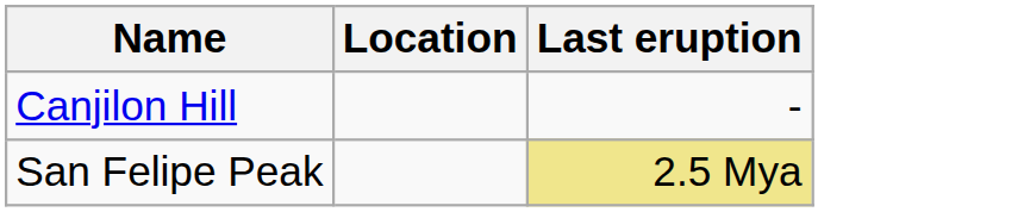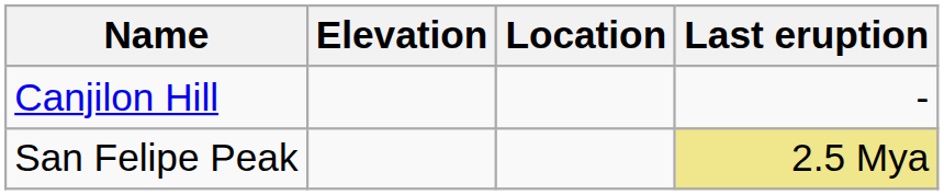+ column: Elevation
